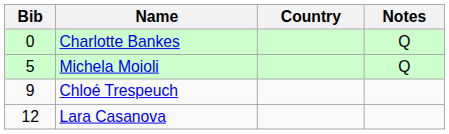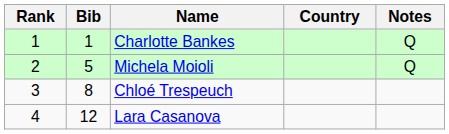+ column: Rank | 1 | 2 | 3 | 4
Charlotte Bankes | Bib: 0 -> 1
Chloé Trespeuch | Bib: 9 -> 8
